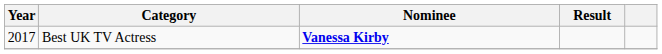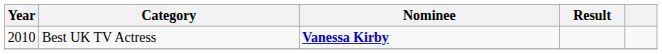Best UK TV Actress | Year: 2017 -> 2010
